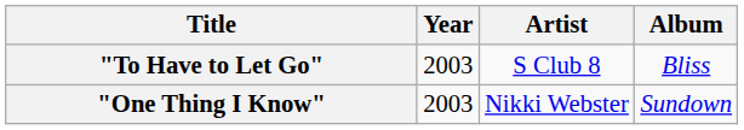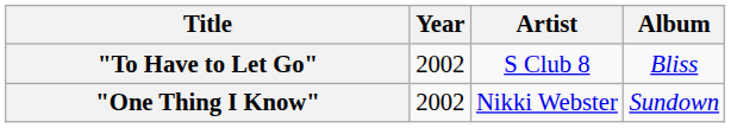"To Have to Let Go" | Year: 2003 -> 2002
"One Thing I Know" | Year: 2003 -> 2002
